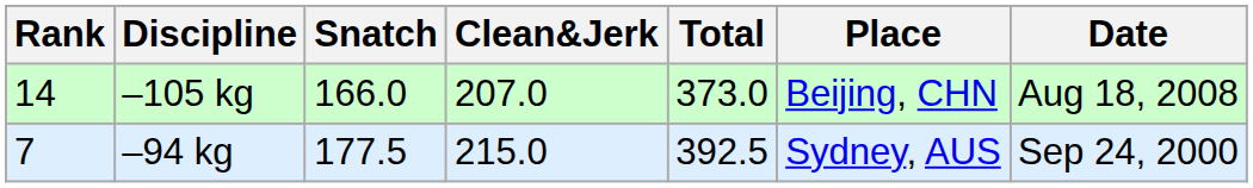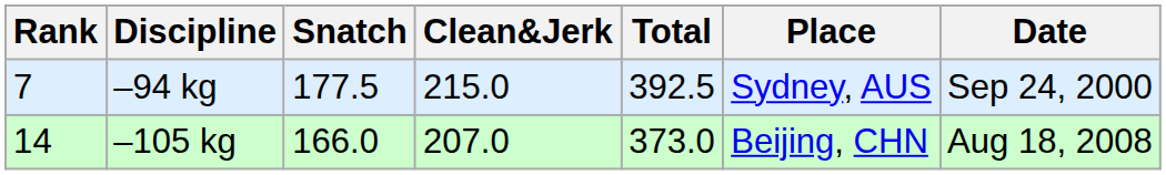rows swapped: –105 kg <-> –94 kg
